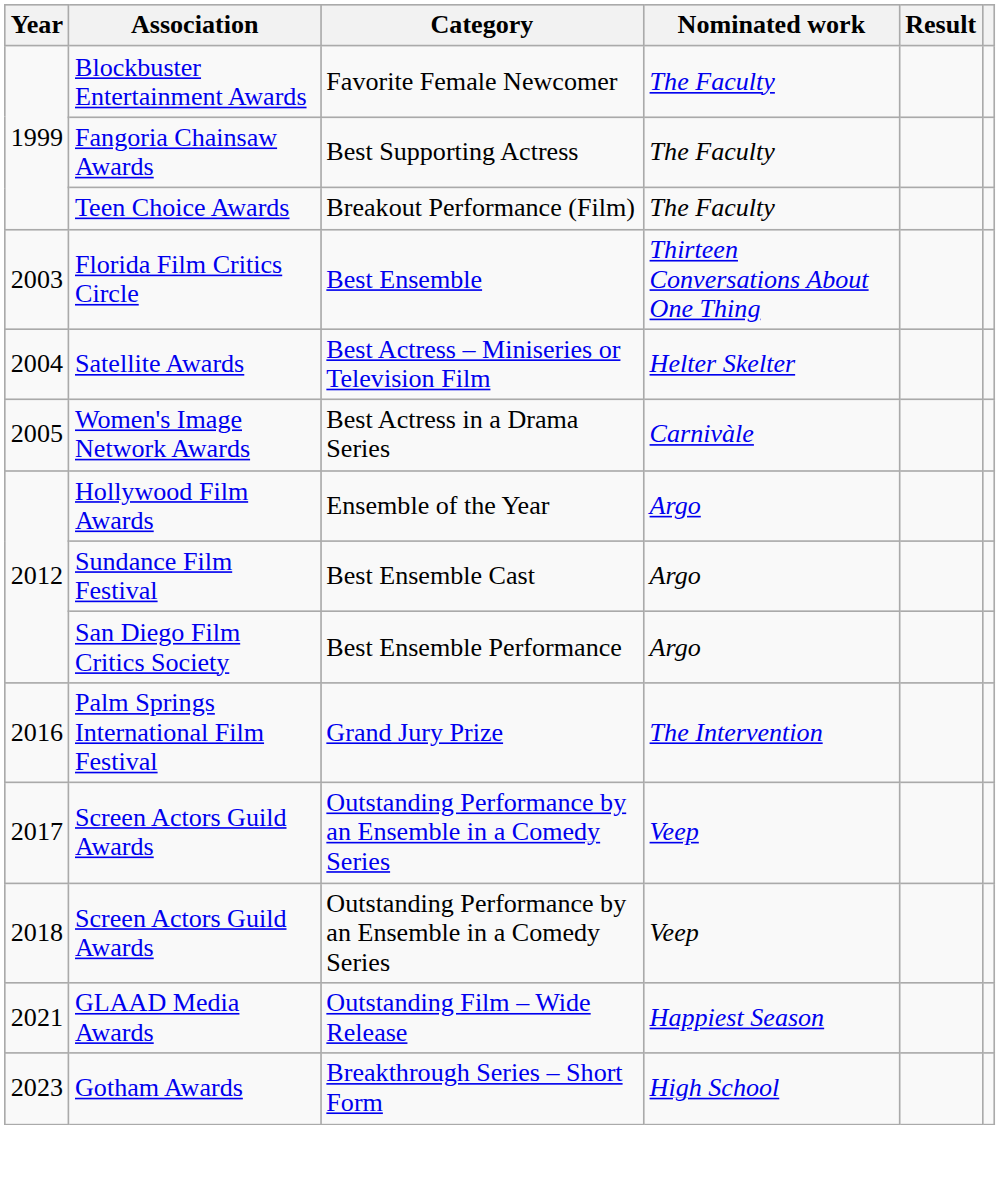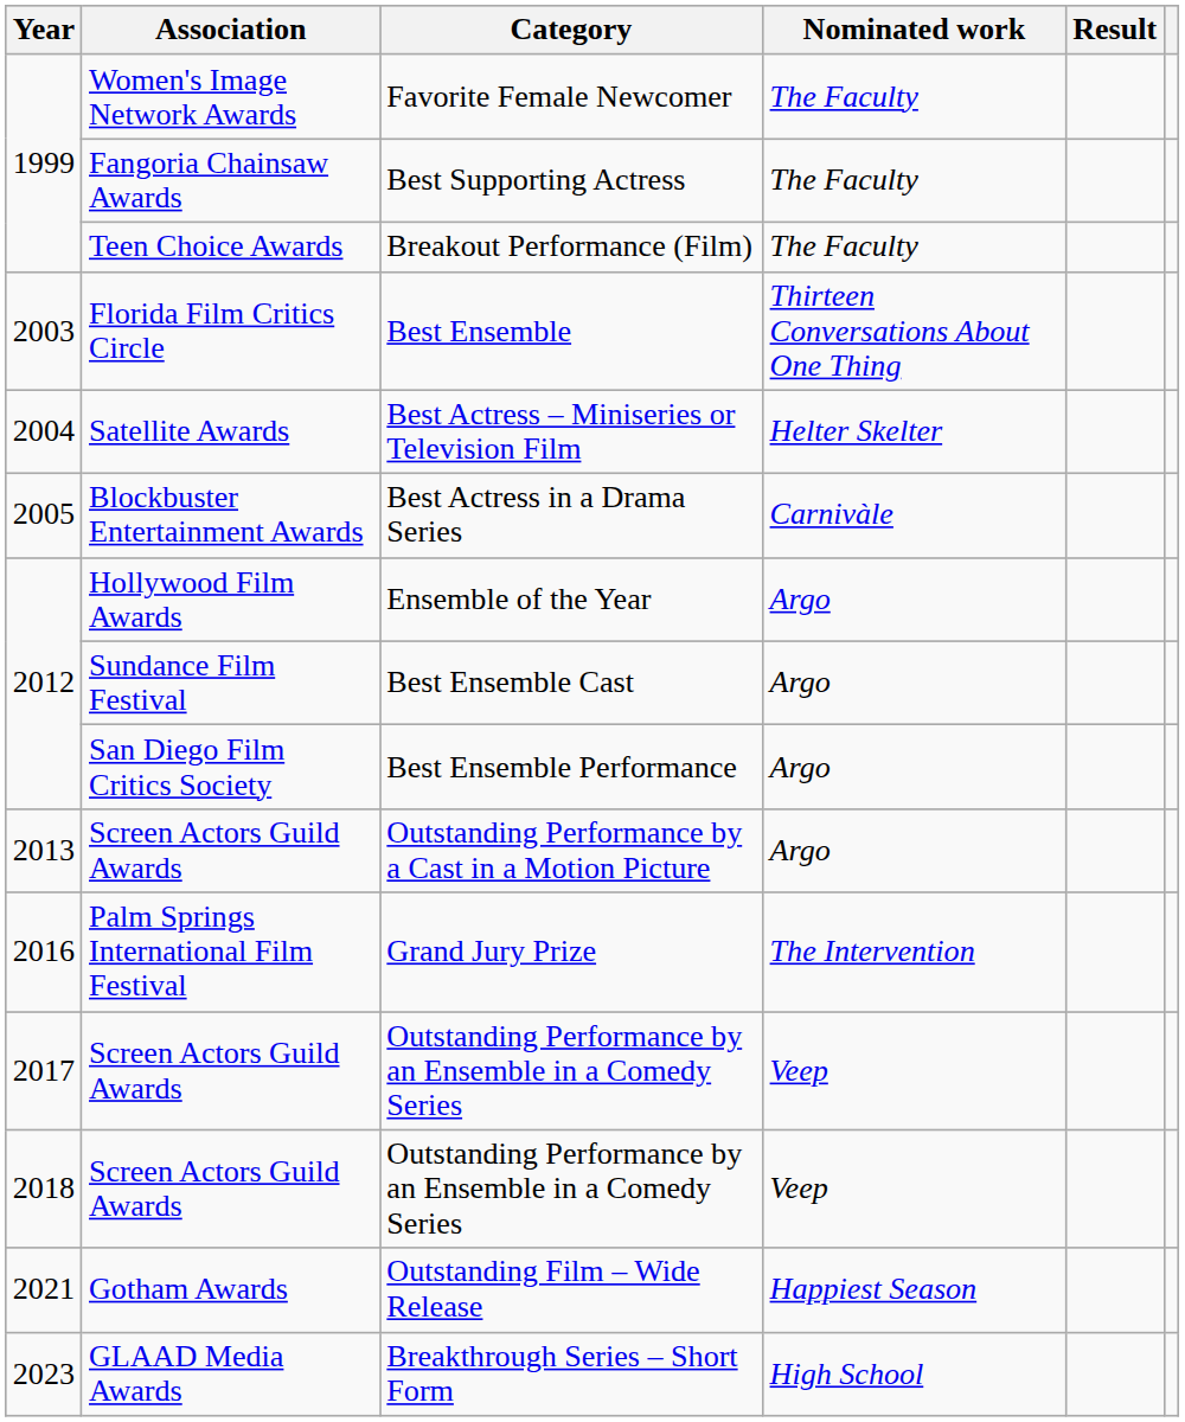Favorite Female Newcomer | Association: Blockbuster Entertainment Awards -> Women's Image Network Awards
Best Actress in a Drama Series | Association: Women's Image Network Awards -> Blockbuster Entertainment Awards
+ row: 2013 | Screen Actors Guild Awards | Outstanding Performance by a Cast in a Motion Picture | Argo
Outstanding Film – Wide Release | Association: GLAAD Media Awards -> Gotham Awards
Breakthrough Series – Short Form | Association: Gotham Awards -> GLAAD Media Awards
